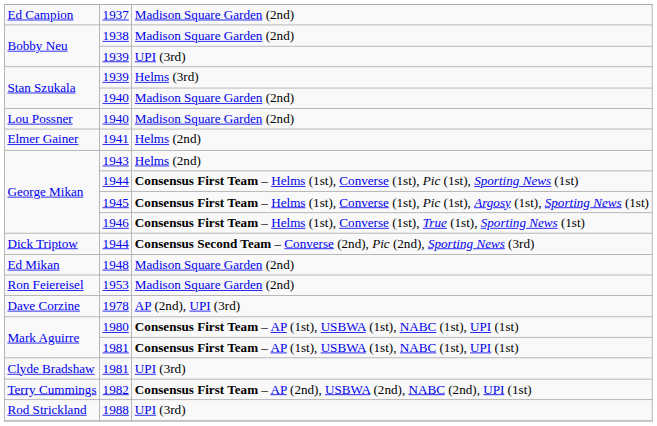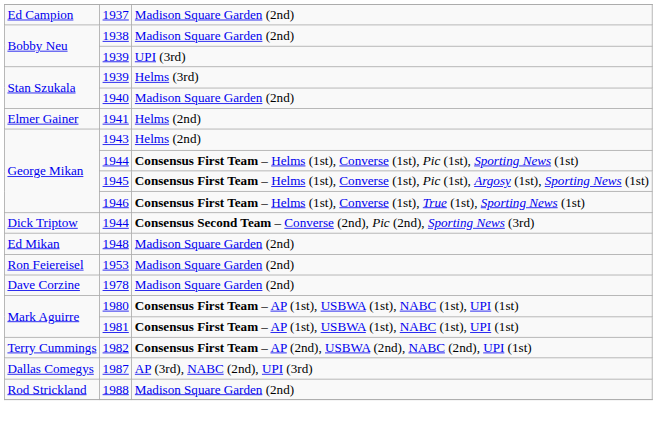- row: Lou Possner | 1940 | Madison Square Garden (2nd)
1978 | column 3: AP (2nd), UPI (3rd) -> Madison Square Garden (2nd)
- row: Clyde Bradshaw | 1981 | UPI (3rd)
+ row: Dallas Comegys | 1987 | AP (3rd), NABC (2nd), UPI (3rd)
1988 | column 3: UPI (3rd) -> Madison Square Garden (2nd)
